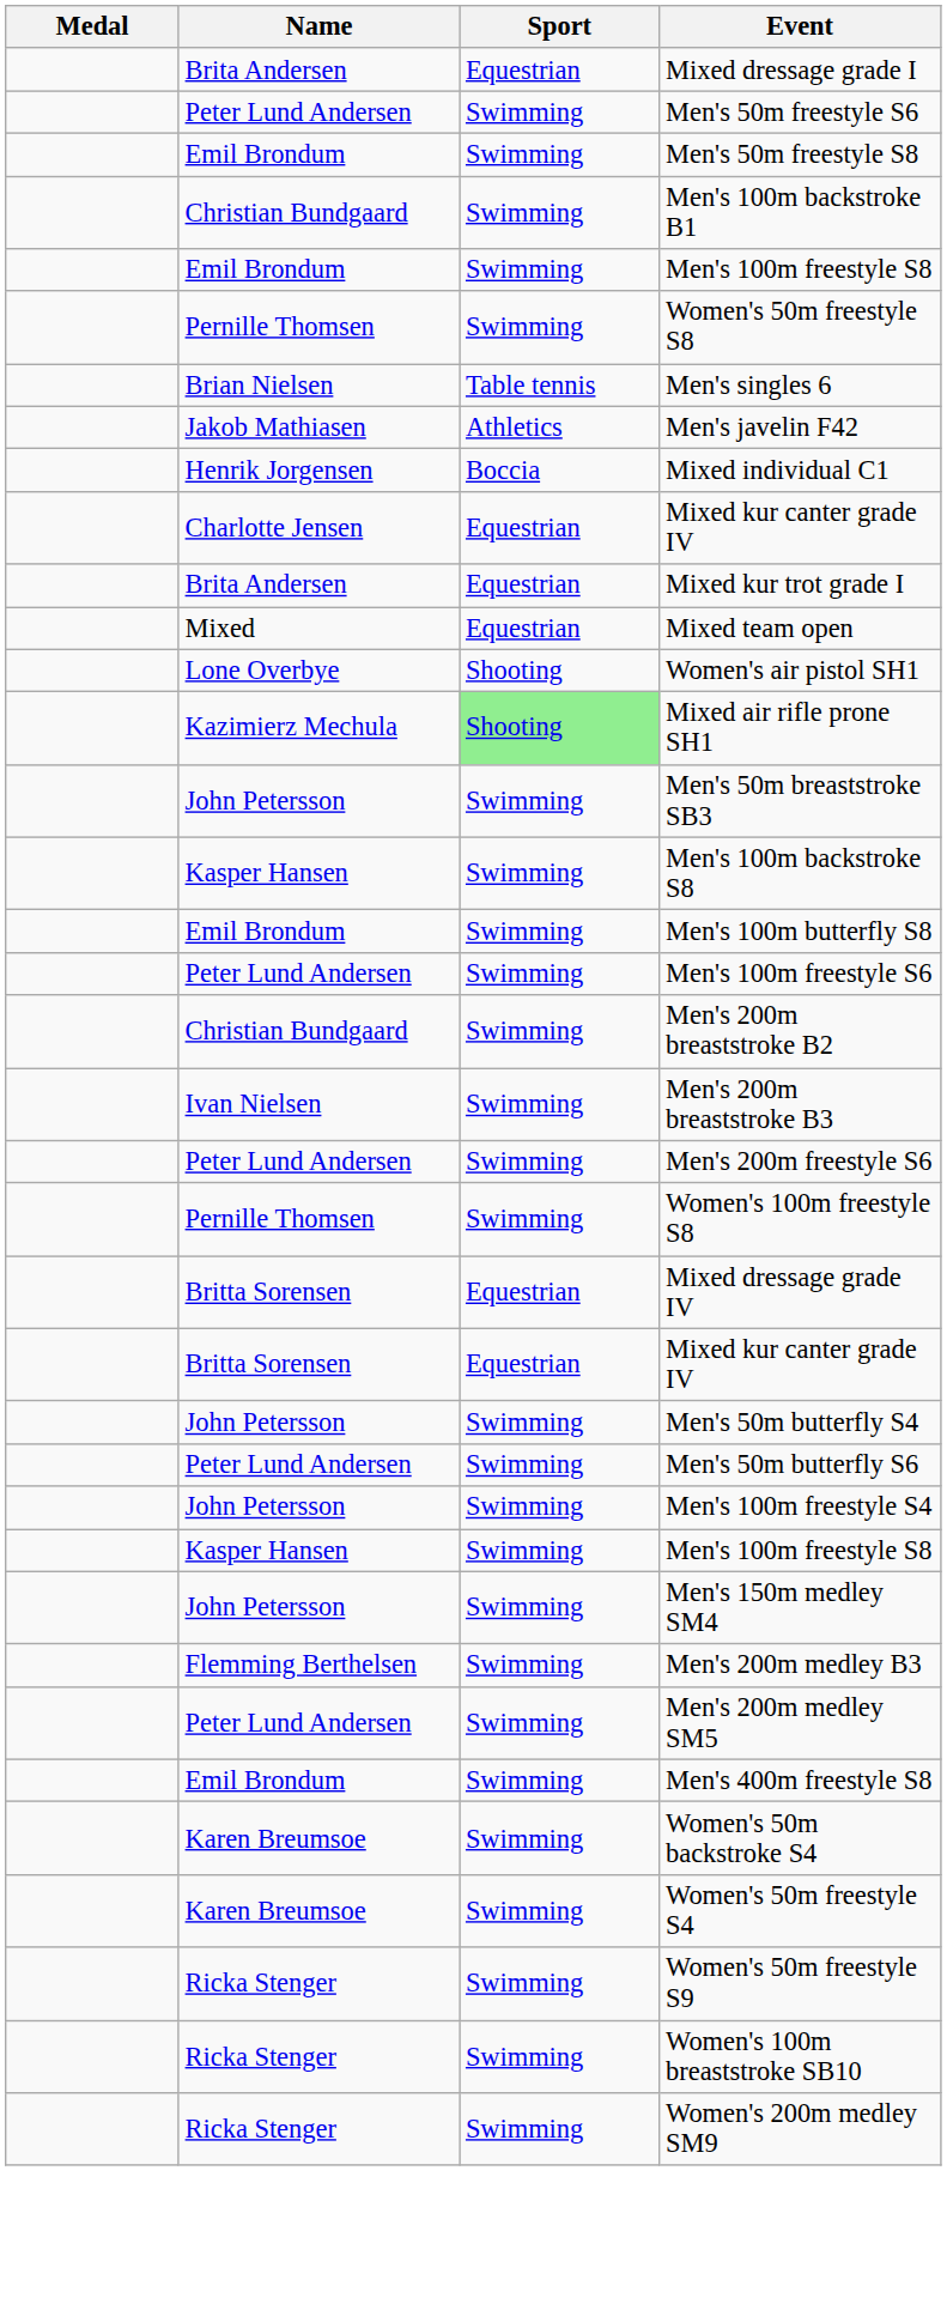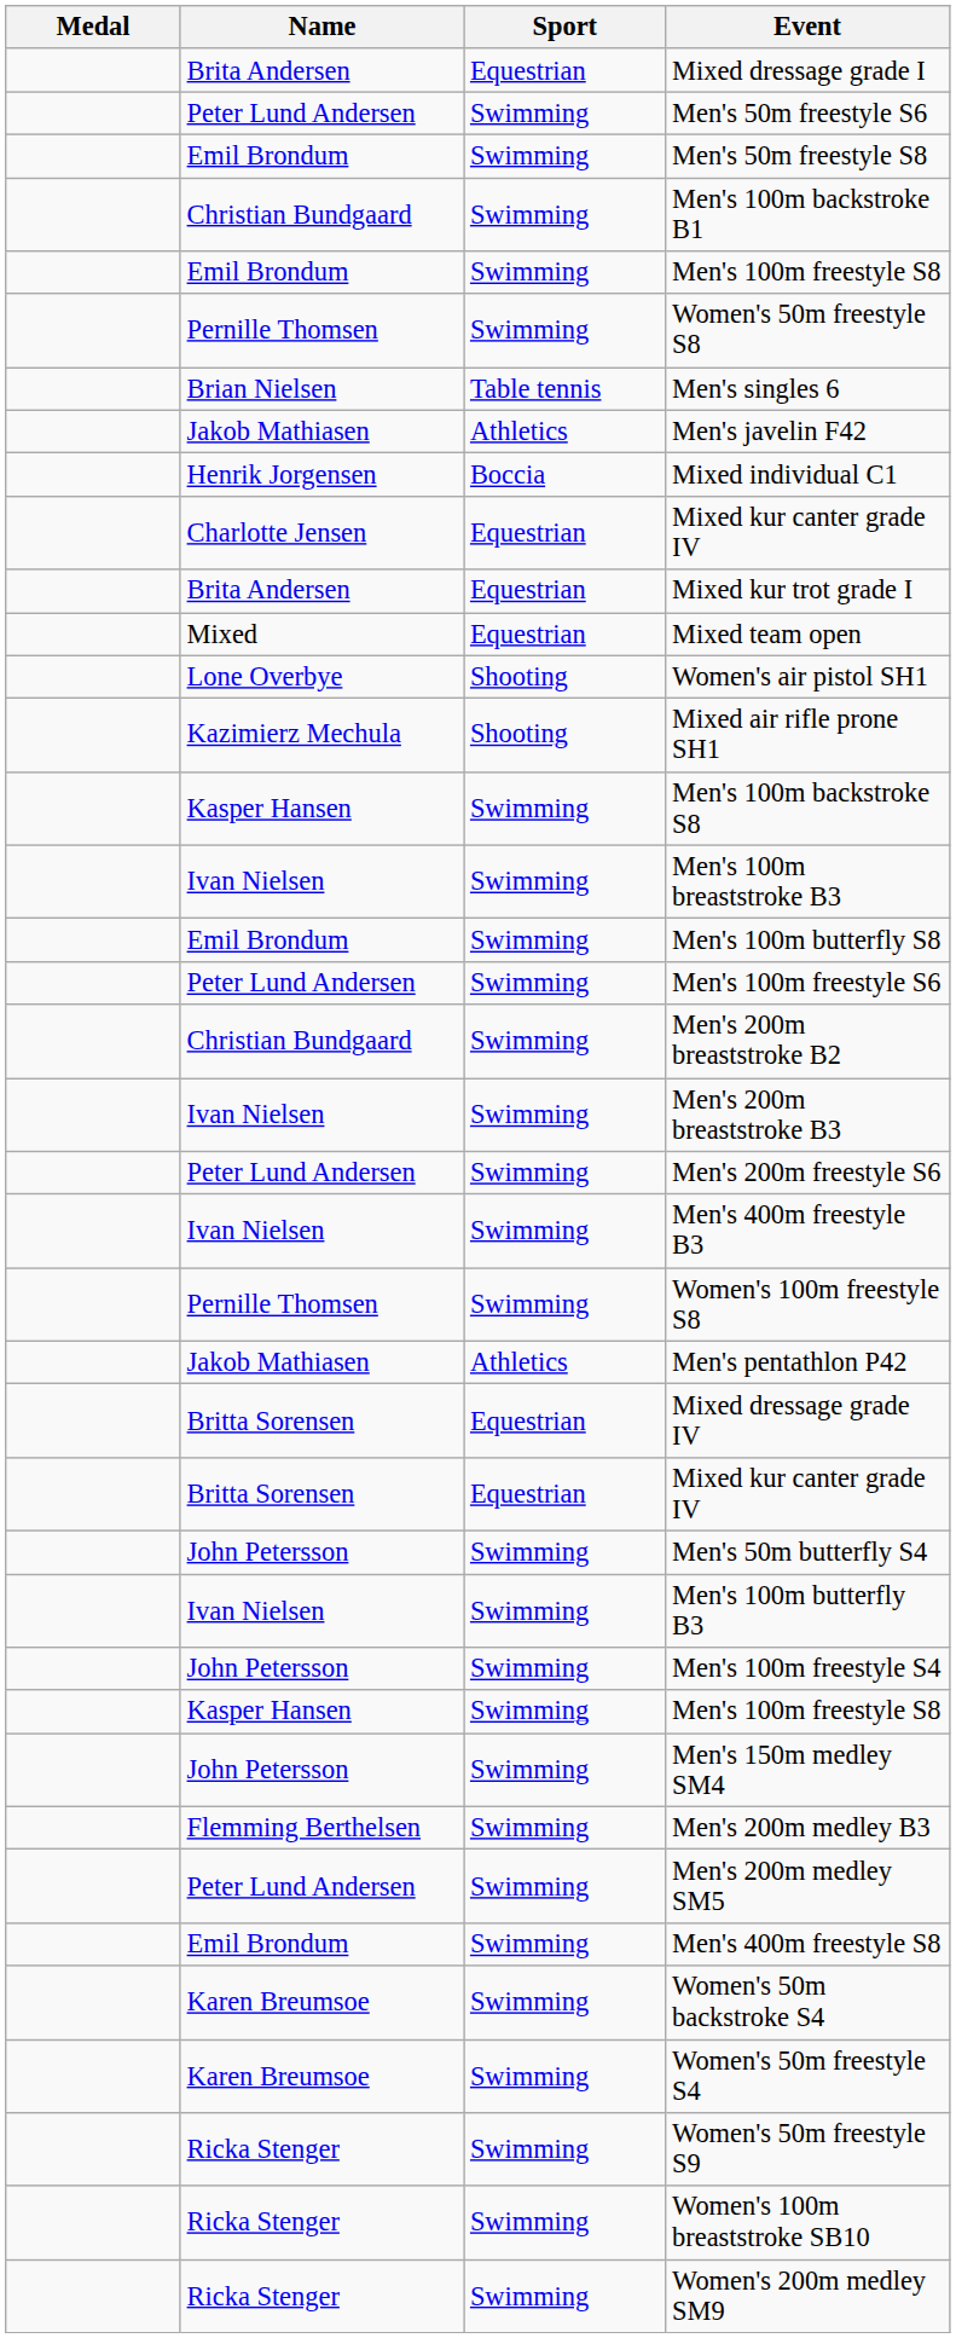Mixed air rifle prone SH1 | Sport: lightgreen background -> no background
- row: John Petersson | Swimming | Men's 50m breaststroke SB3
+ row: Ivan Nielsen | Swimming | Men's 100m breaststroke B3
+ row: Ivan Nielsen | Swimming | Men's 400m freestyle B3
+ row: Jakob Mathiasen | Athletics | Men's pentathlon P42
- row: Peter Lund Andersen | Swimming | Men's 50m butterfly S6
+ row: Ivan Nielsen | Swimming | Men's 100m butterfly B3
